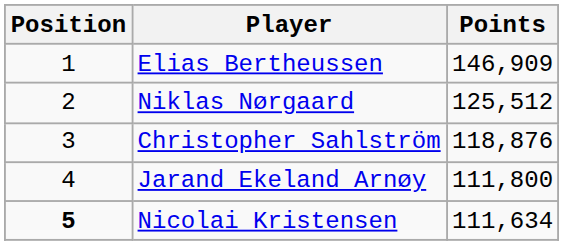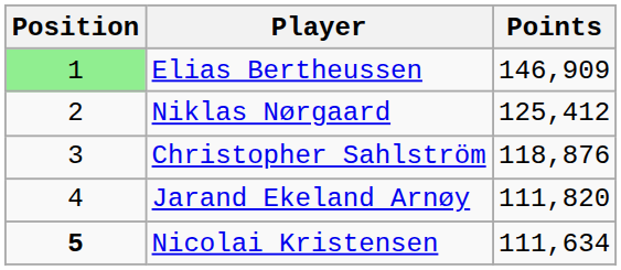Elias Bertheussen | Position: no background -> lightgreen background
Niklas Nørgaard | Points: 125,512 -> 125,412
Jarand Ekeland Arnøy | Points: 111,800 -> 111,820
